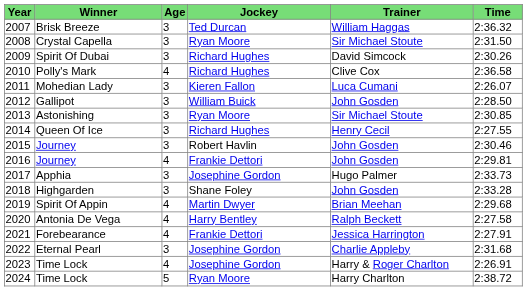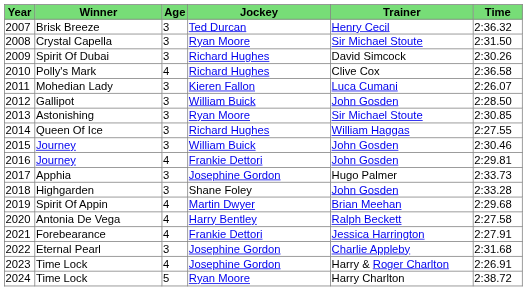2007 | Trainer: William Haggas -> Henry Cecil
2014 | Trainer: Henry Cecil -> William Haggas
2015 | Jockey: Robert Havlin -> William Buick
